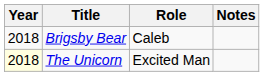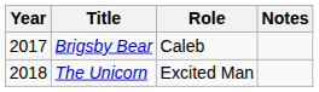Brigsby Bear | Year: 2018 -> 2017
The Unicorn | Year: lightyellow background -> no background
